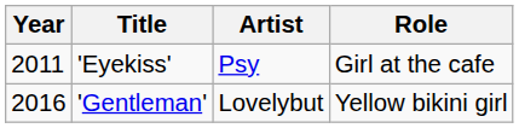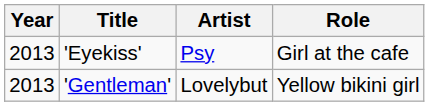'Eyekiss' | Year: 2011 -> 2013
'Gentleman' | Year: 2016 -> 2013
